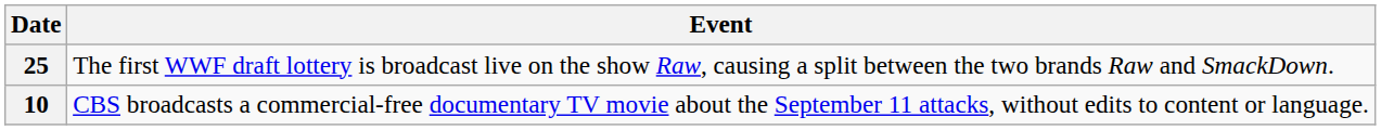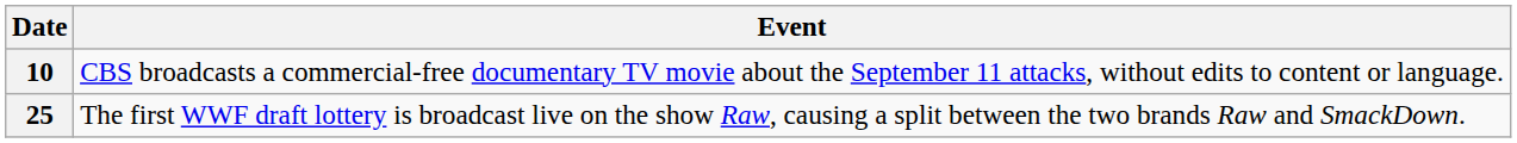rows swapped: 10 <-> 25
